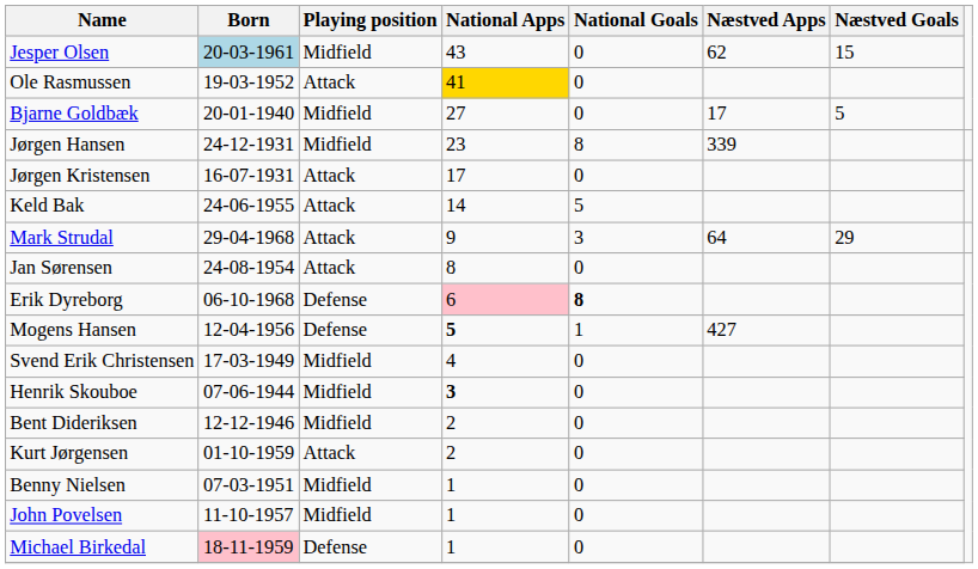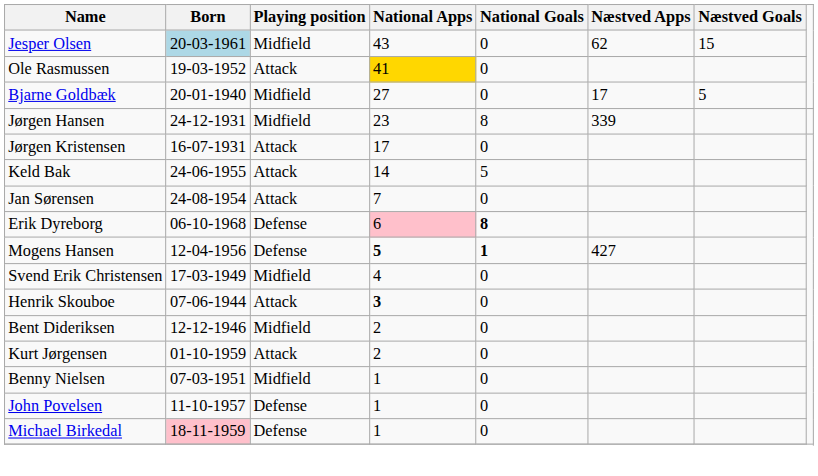- row: Mark Strudal | 29-04-1968 | Attack | 9 | 3 | 64 | 29
Jan Sørensen | National Apps: 8 -> 7
Mogens Hansen | National Goals: normal -> bold
Henrik Skouboe | Playing position: Midfield -> Attack
John Povelsen | Playing position: Midfield -> Defense
